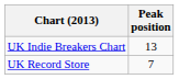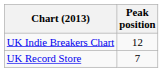UK Indie Breakers Chart | Peak position: 13 -> 12
